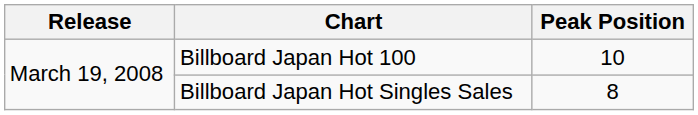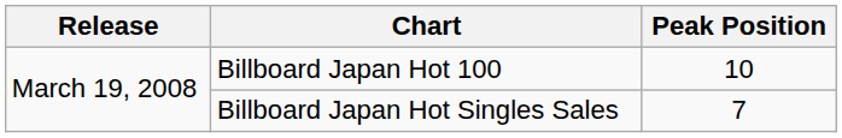Billboard Japan Hot Singles Sales | Peak Position: 8 -> 7
